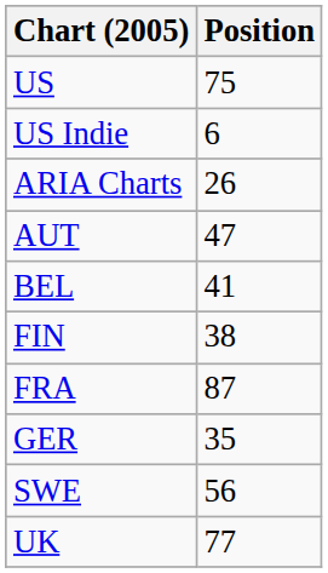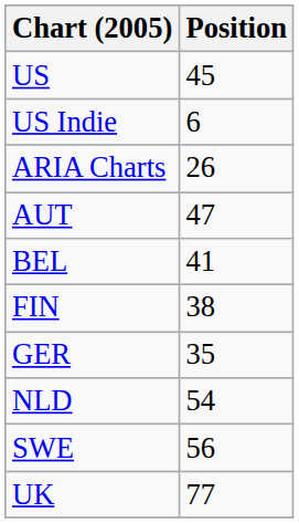US | Position: 75 -> 45
- row: FRA | 87
+ row: NLD | 54
